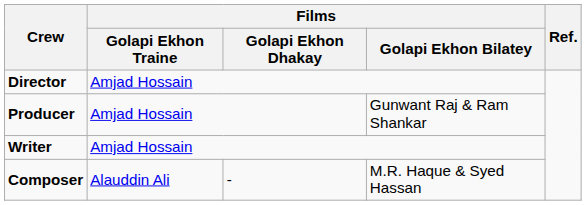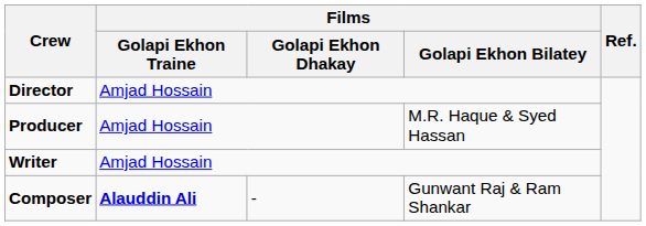Producer | Films / Golapi Ekhon Bilatey: Gunwant Raj & Ram Shankar -> M.R. Haque & Syed Hassan
Composer | Films / Golapi Ekhon Traine: normal -> bold
Composer | Films / Golapi Ekhon Bilatey: M.R. Haque & Syed Hassan -> Gunwant Raj & Ram Shankar
